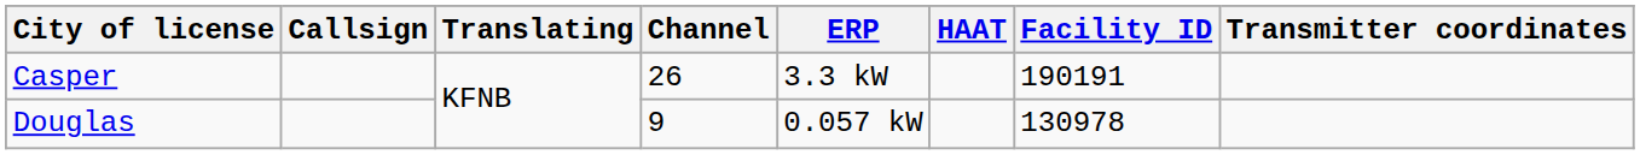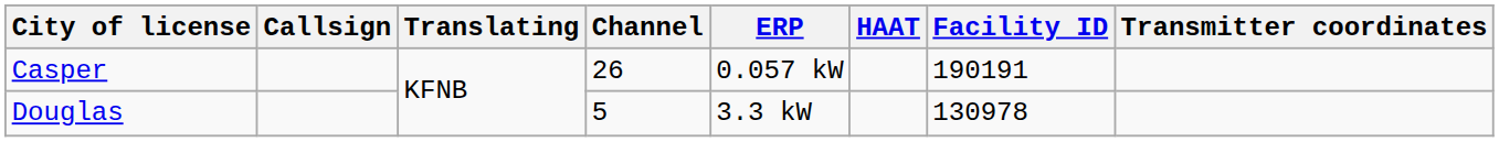Casper | ERP: 3.3 kW -> 0.057 kW
Douglas | Channel: 9 -> 5
Douglas | ERP: 0.057 kW -> 3.3 kW
